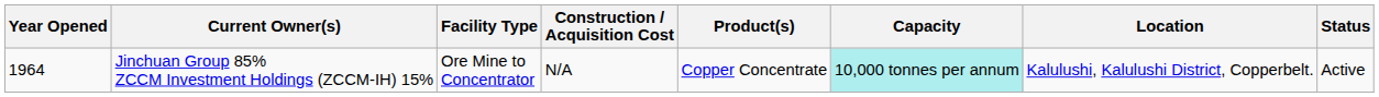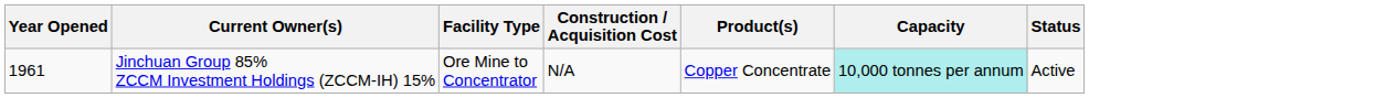- column: Location | Kalulushi, Kalulushi District, Copperbelt.
Jinchuan Group 85% ZCCM Investment Holdings (ZCCM-IH) 15% | Year Opened: 1964 -> 1961
